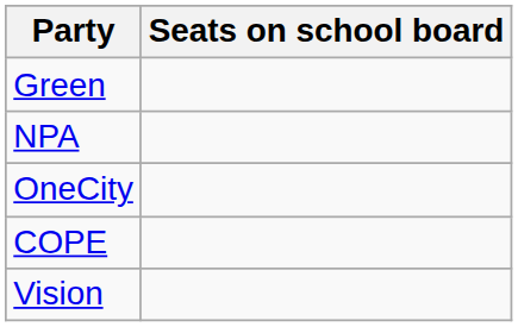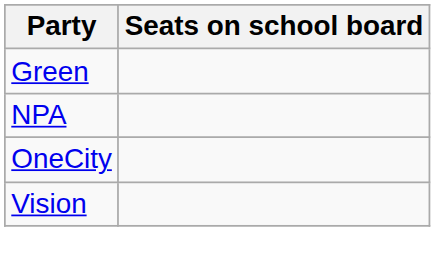- row: COPE
